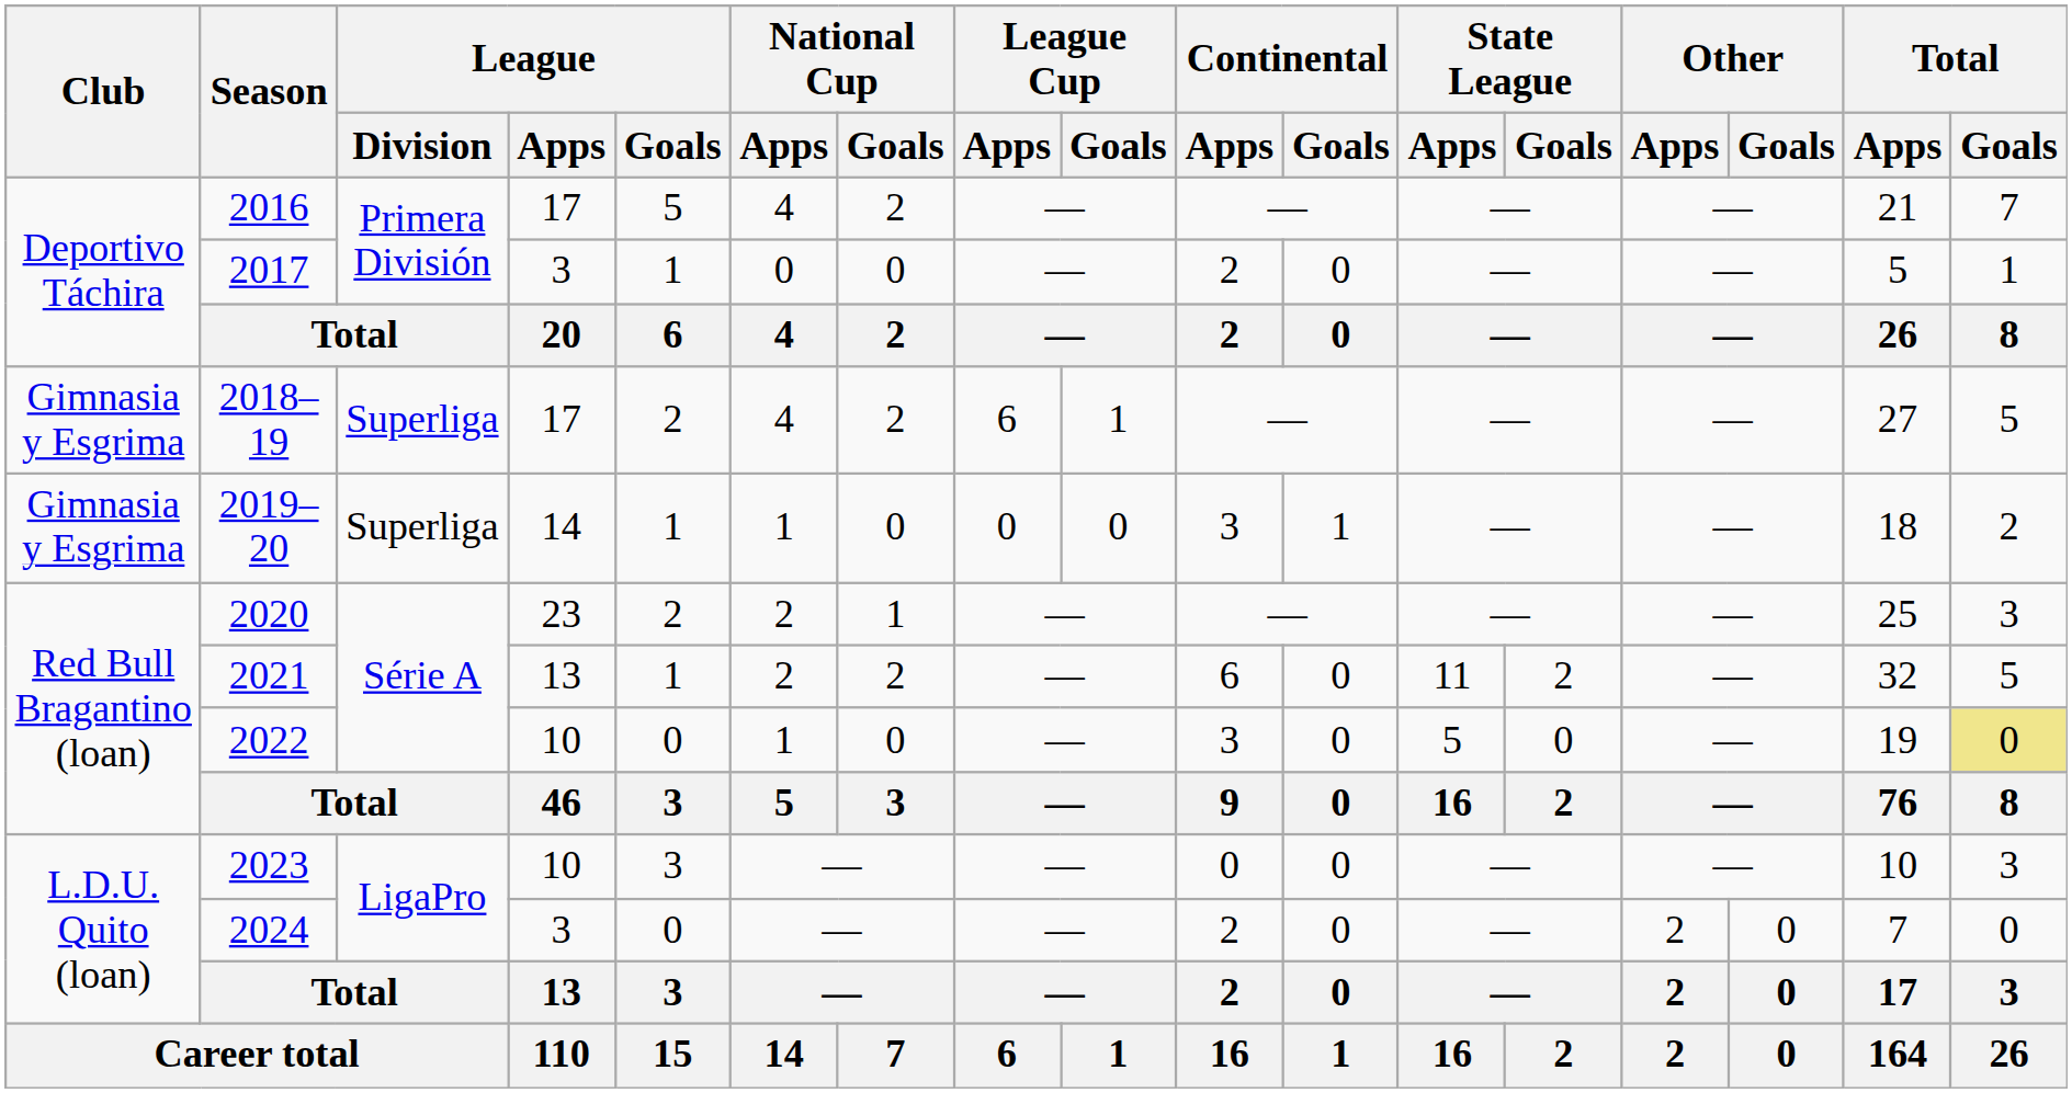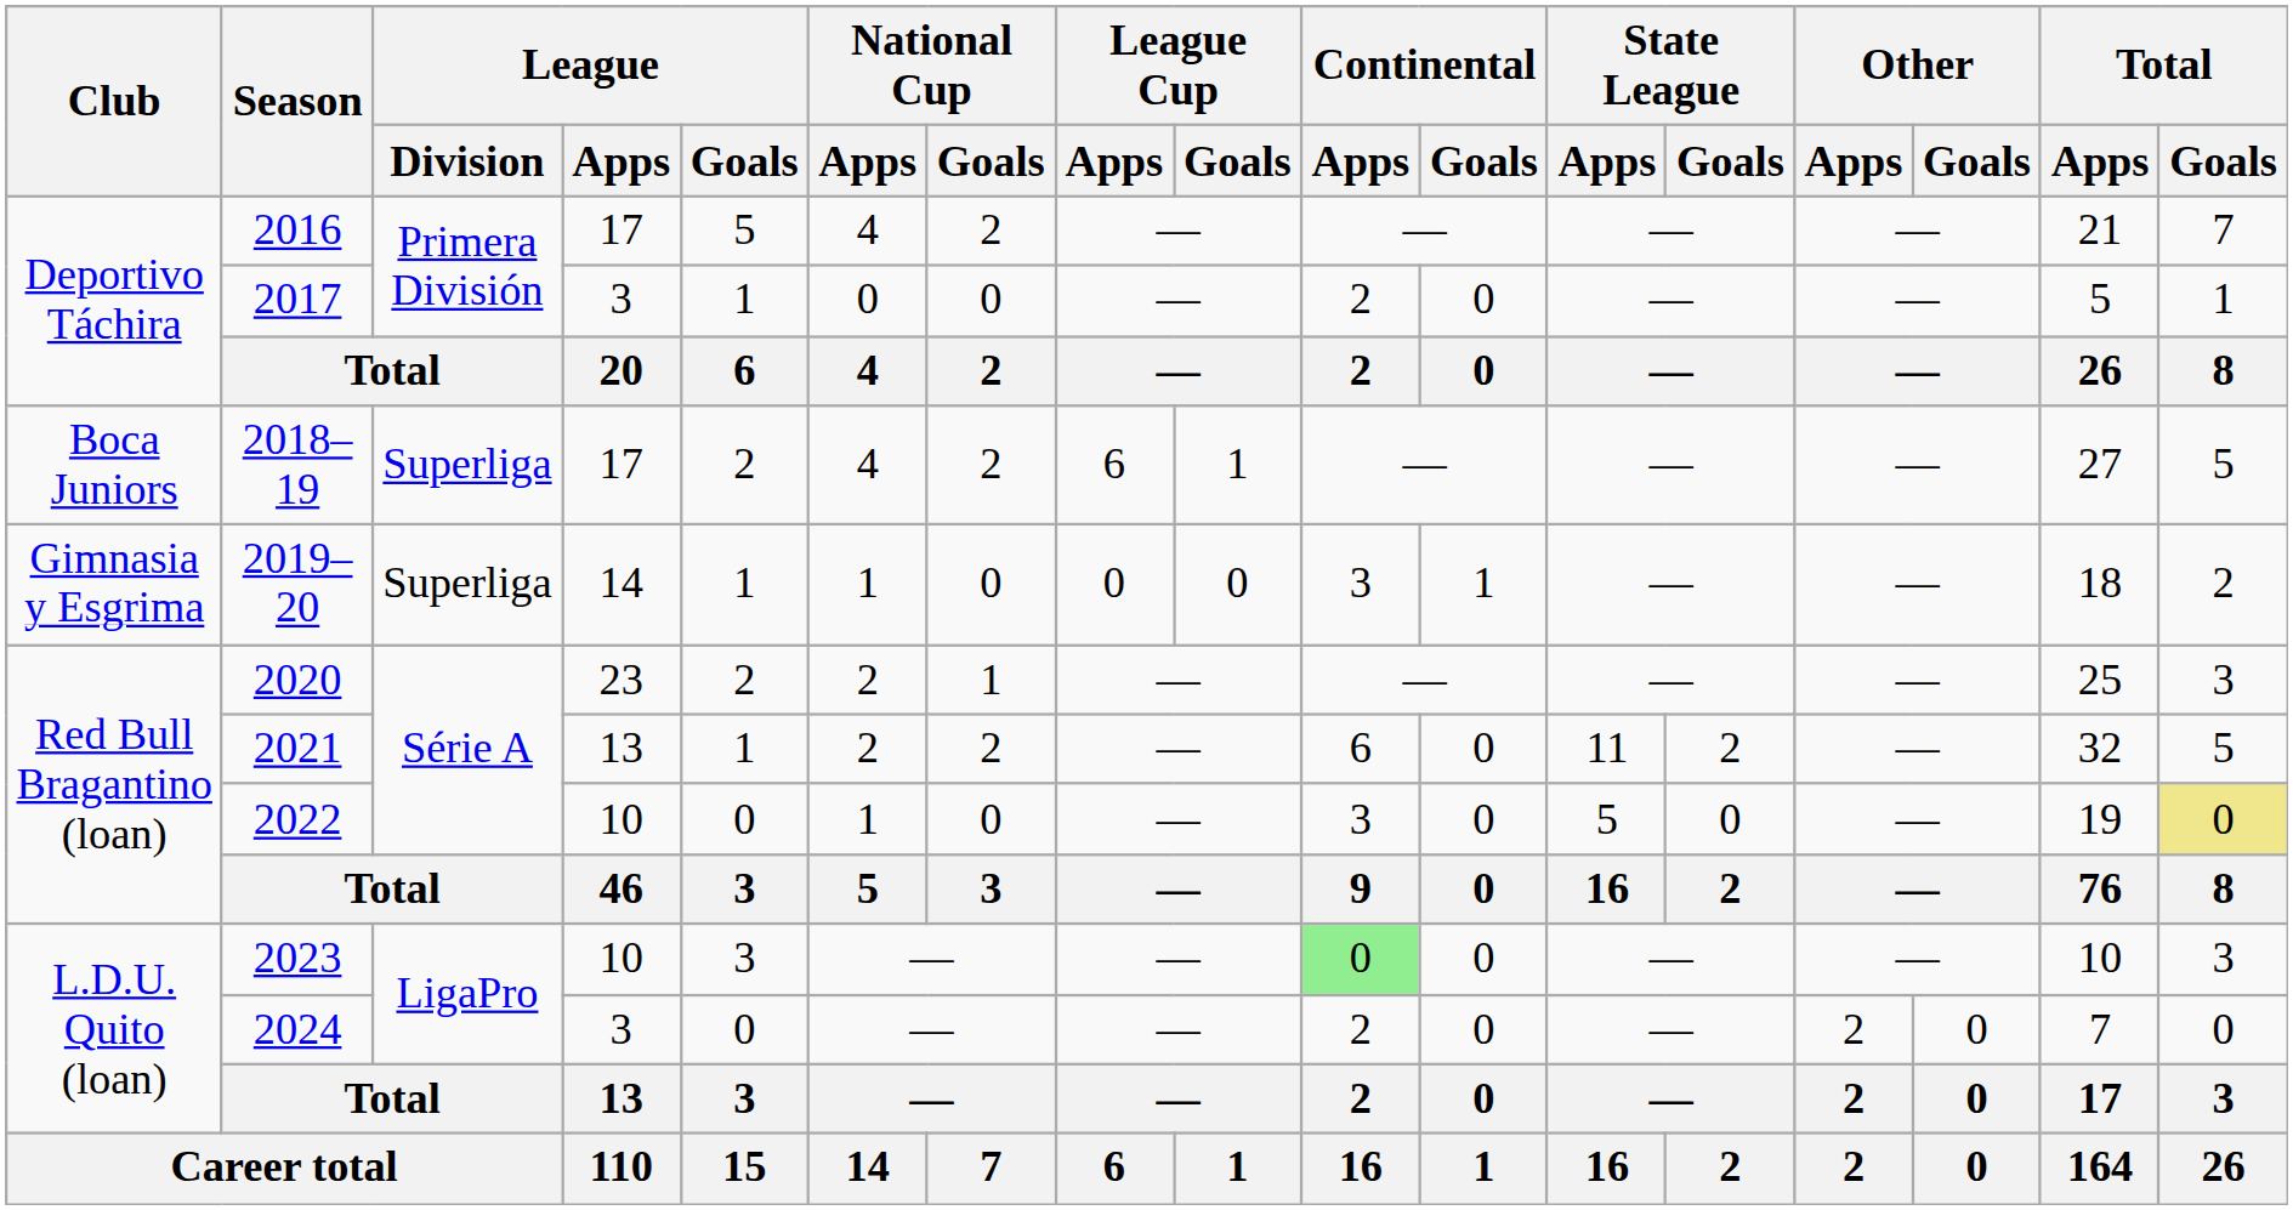2018–19 | Club: Gimnasia y Esgrima -> Boca Juniors
2023 | Continental / Apps: no background -> lightgreen background
